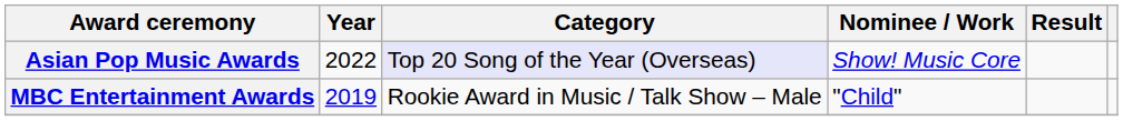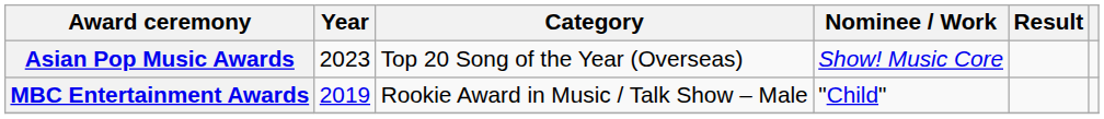Asian Pop Music Awards | Year: 2022 -> 2023
Asian Pop Music Awards | Category: lavender background -> no background
